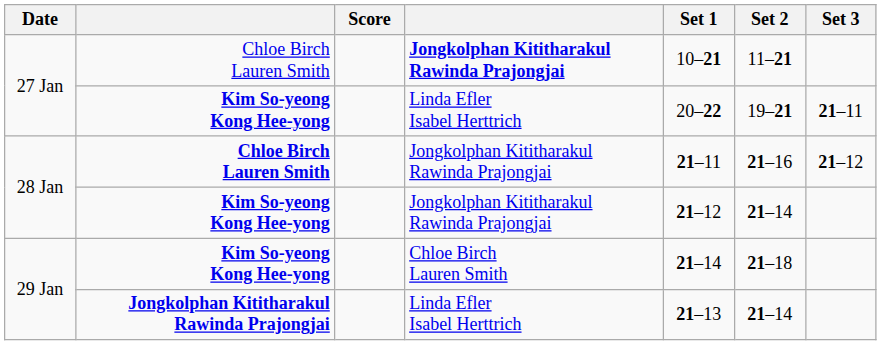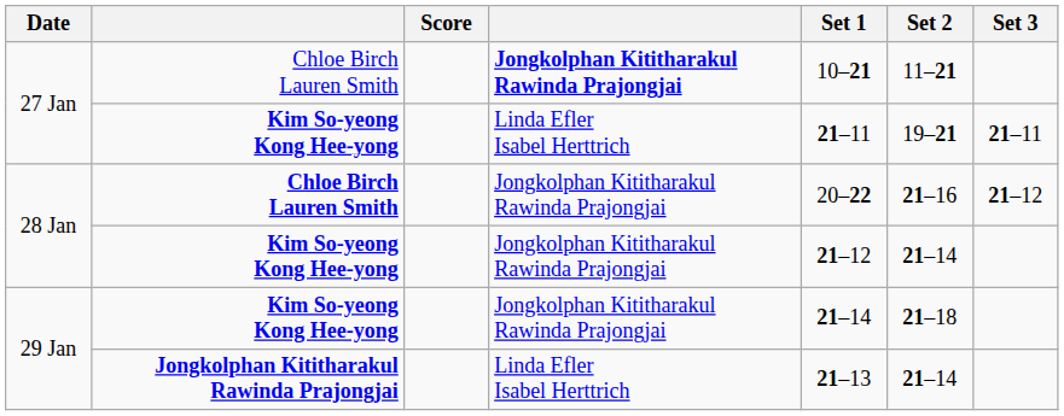27 Jan / Kim So-yeong Kong Hee-yong | Set 1: 20–22 -> 21–11
28 Jan / Chloe Birch Lauren Smith | Set 1: 21–11 -> 20–22
29 Jan / Kim So-yeong Kong Hee-yong | column 4: Chloe Birch Lauren Smith -> Jongkolphan Kititharakul Rawinda Prajongjai
